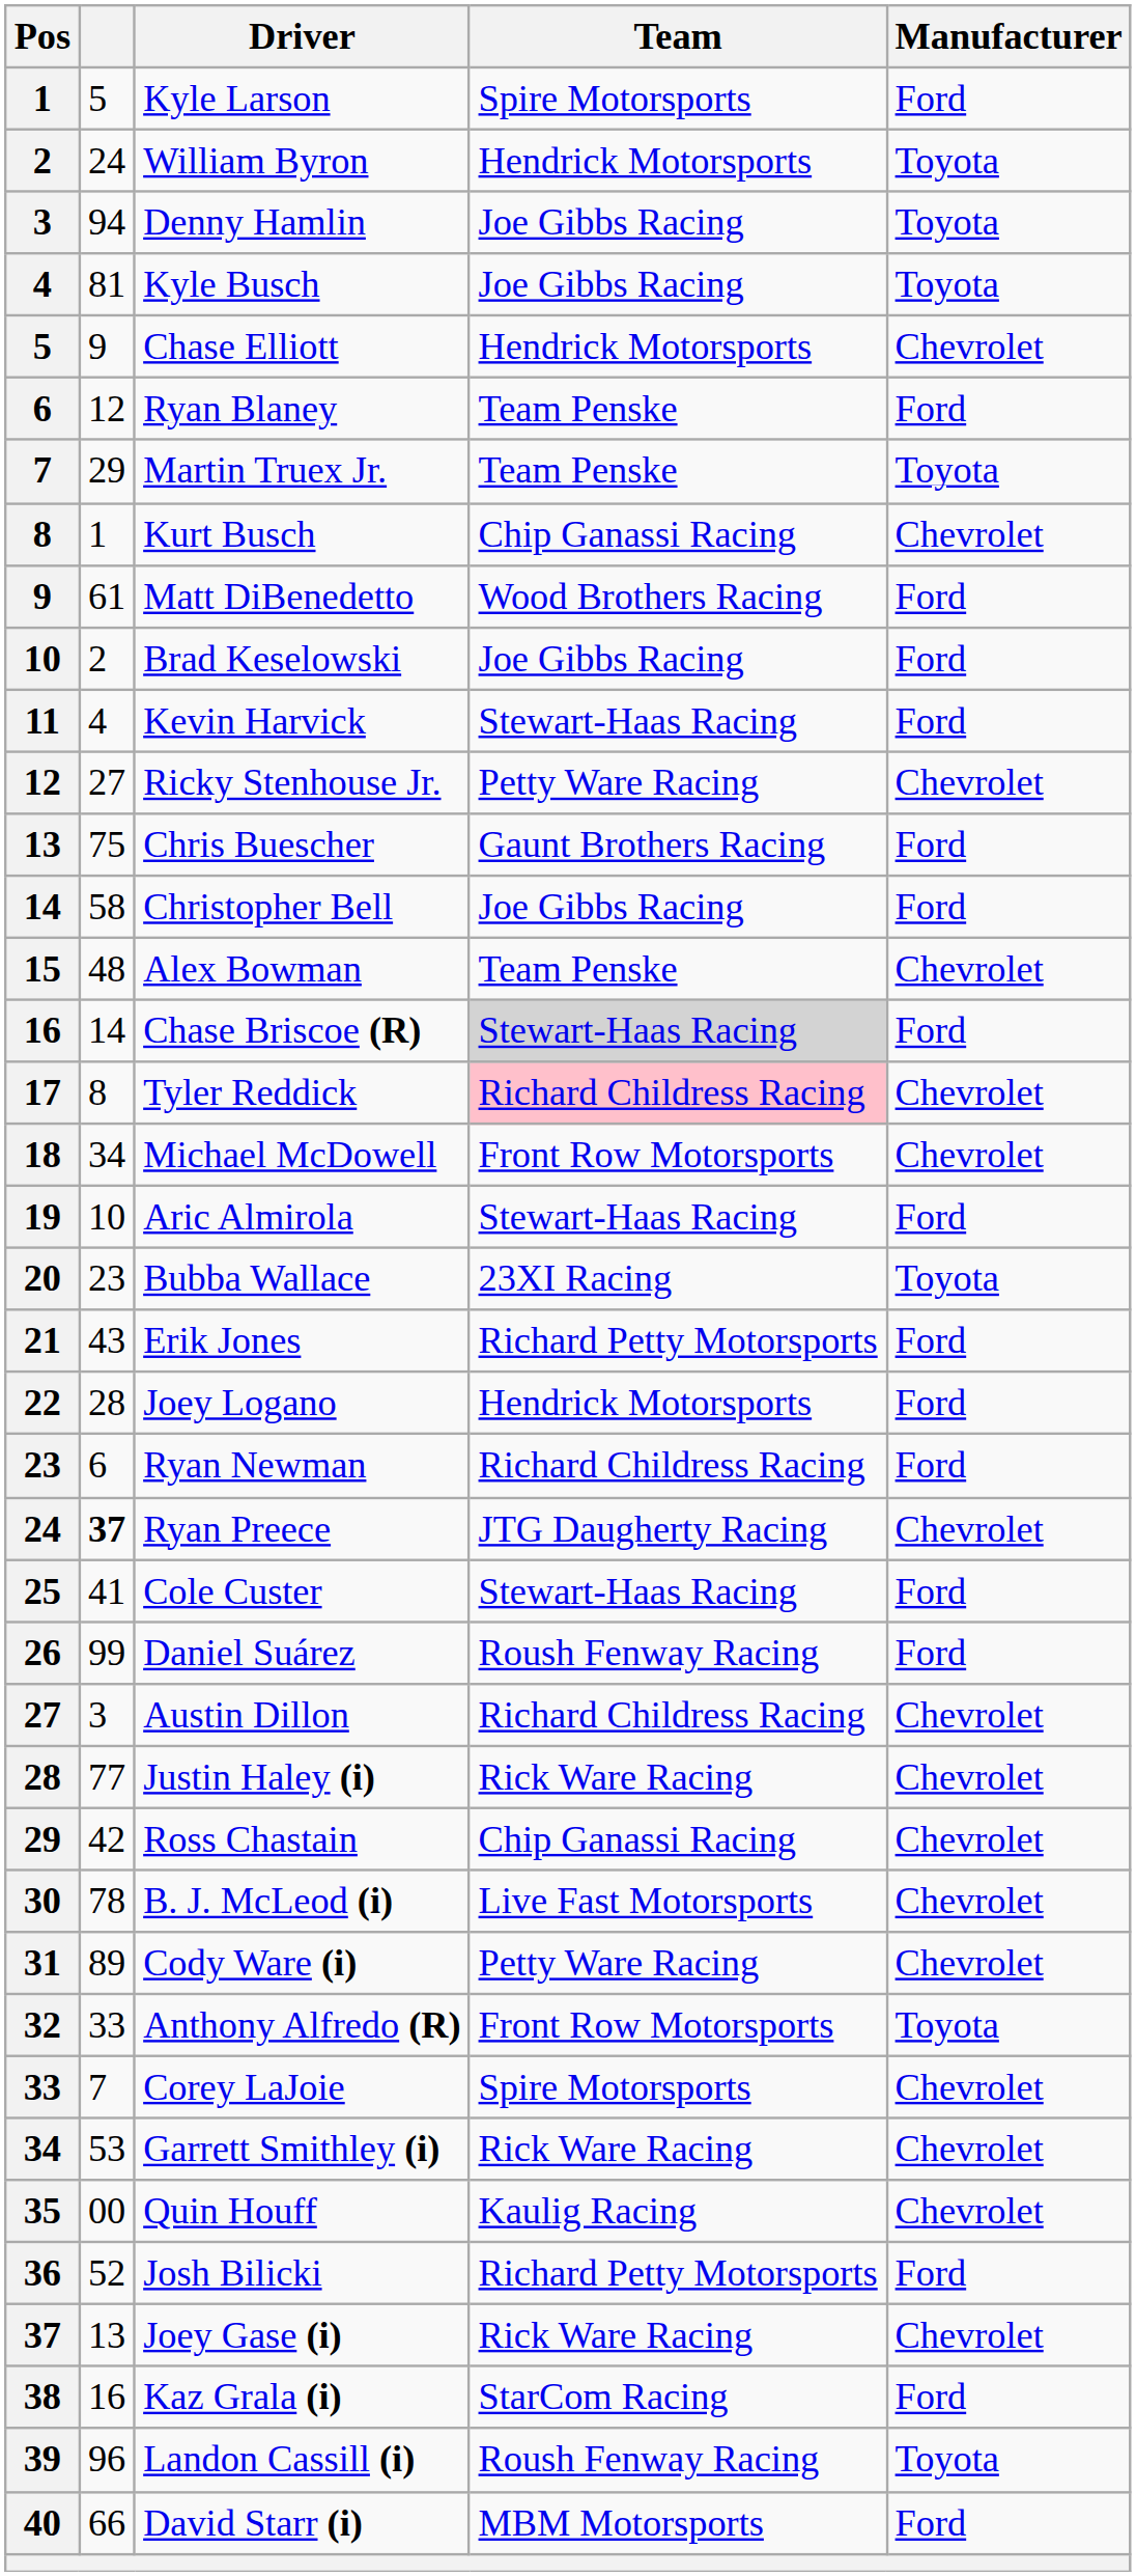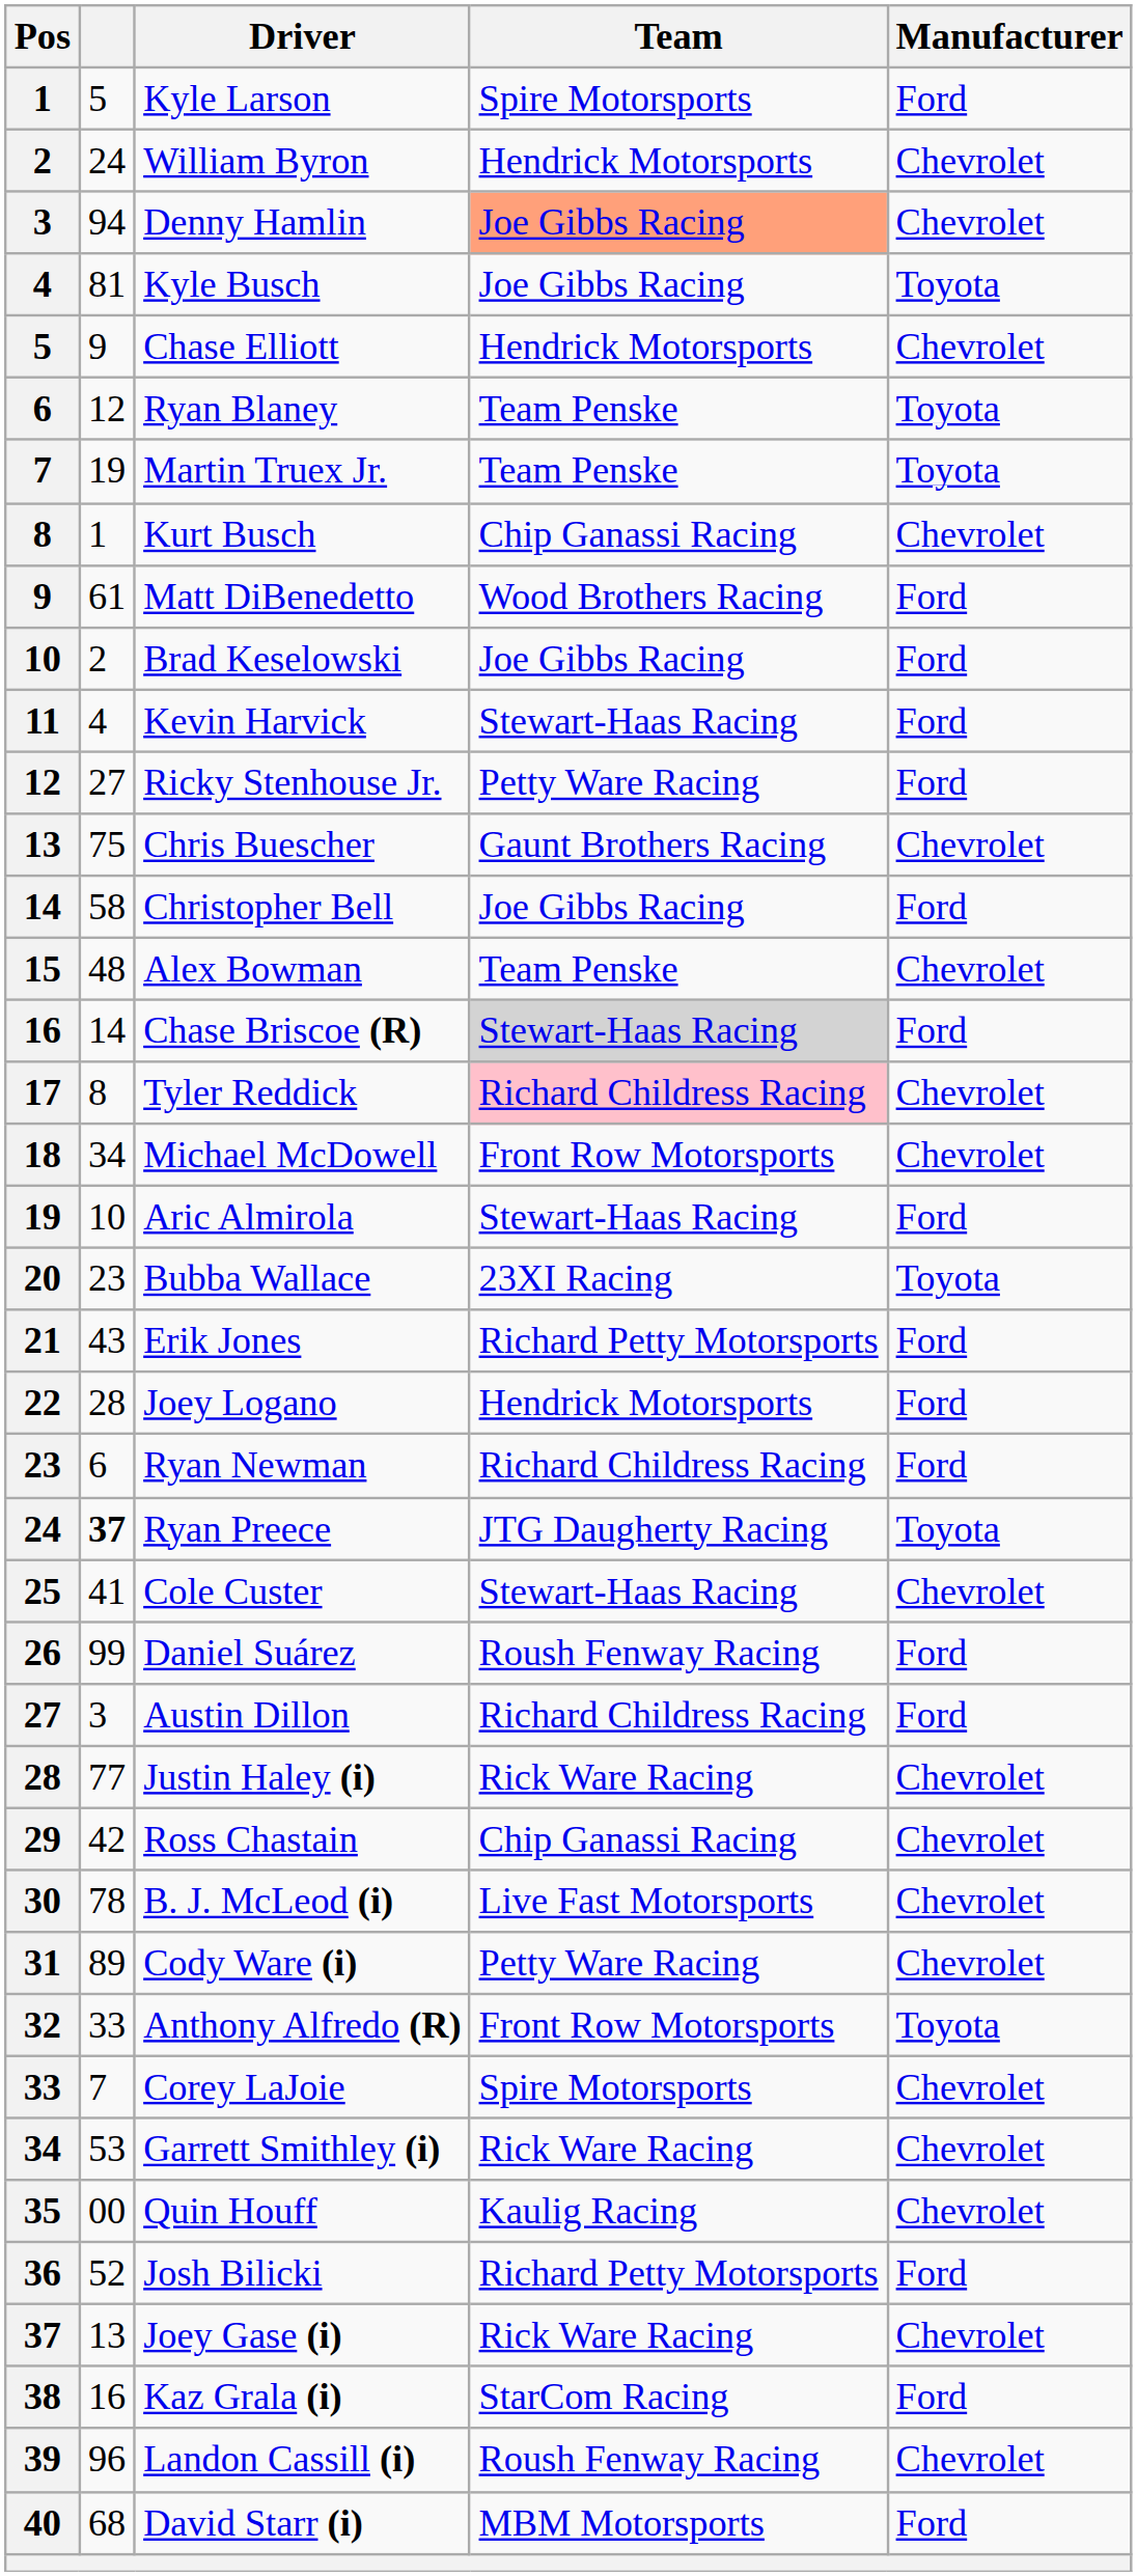William Byron | Manufacturer: Toyota -> Chevrolet
Denny Hamlin | Team: no background -> lightsalmon background
Denny Hamlin | Manufacturer: Toyota -> Chevrolet
Ryan Blaney | Manufacturer: Ford -> Toyota
Martin Truex Jr. | column 2: 29 -> 19
Ricky Stenhouse Jr. | Manufacturer: Chevrolet -> Ford
Chris Buescher | Manufacturer: Ford -> Chevrolet
Ryan Preece | Manufacturer: Chevrolet -> Toyota
Cole Custer | Manufacturer: Ford -> Chevrolet
Austin Dillon | Manufacturer: Chevrolet -> Ford
Landon Cassill (i) | Manufacturer: Toyota -> Chevrolet
David Starr (i) | column 2: 66 -> 68
